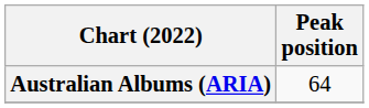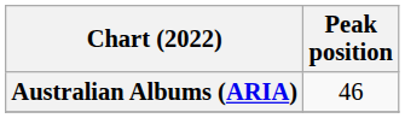Australian Albums (ARIA) | Peak position: 64 -> 46
